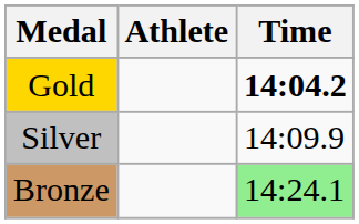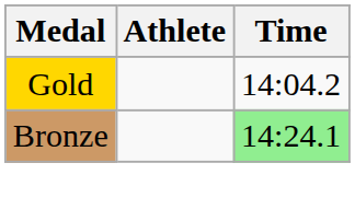Gold | Time: bold -> normal
- row: Silver | 14:09.9
